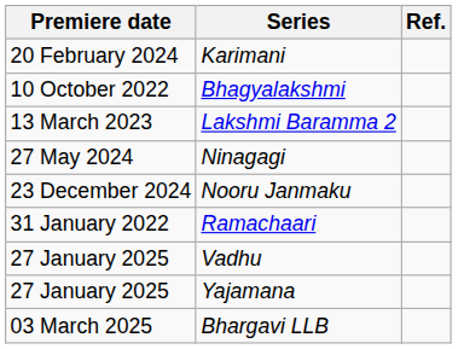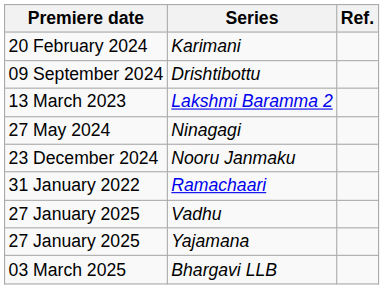+ row: 09 September 2024 | Drishtibottu
- row: 10 October 2022 | Bhagyalakshmi
